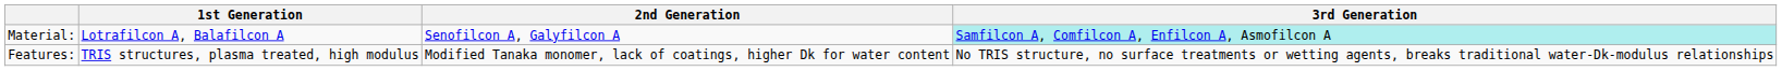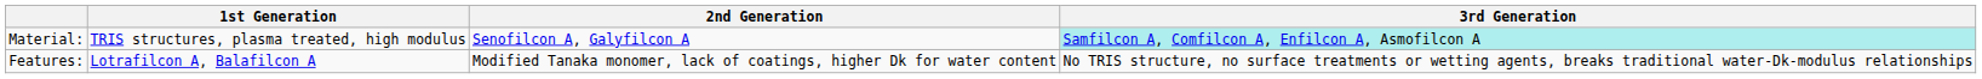Material: | 1st Generation: Lotrafilcon A, Balafilcon A -> TRIS structures, plasma treated, high modulus
Features: | 1st Generation: TRIS structures, plasma treated, high modulus -> Lotrafilcon A, Balafilcon A
